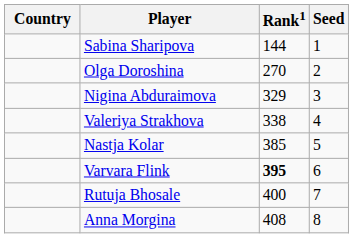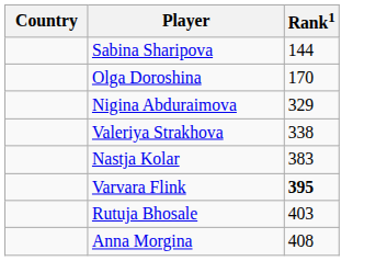- column: Seed | 1 | 2 | 3 | 4 | 5 | 6 | 7 | 8
Olga Doroshina | Rank1: 270 -> 170
Nastja Kolar | Rank1: 385 -> 383
Rutuja Bhosale | Rank1: 400 -> 403
